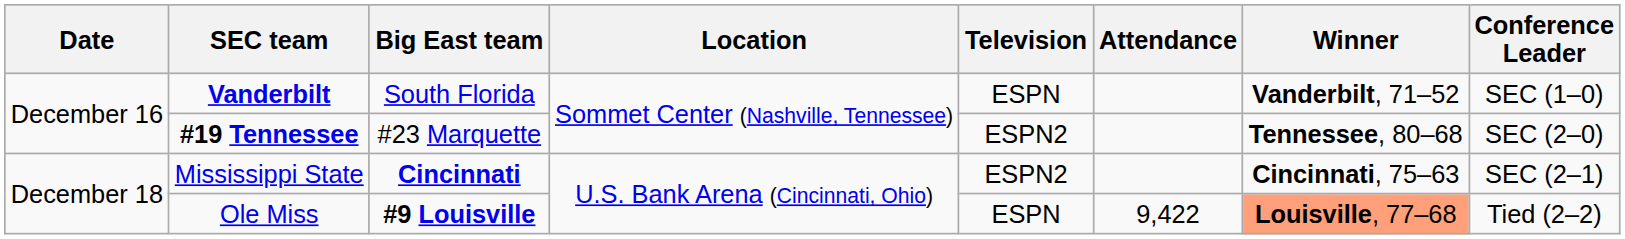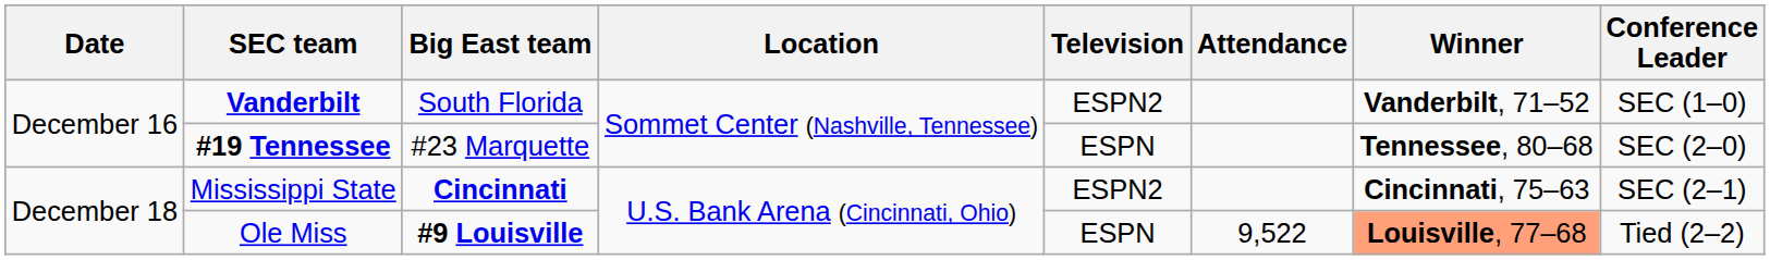Vanderbilt | Television: ESPN -> ESPN2
#19 Tennessee | Television: ESPN2 -> ESPN
Ole Miss | Attendance: 9,422 -> 9,522
